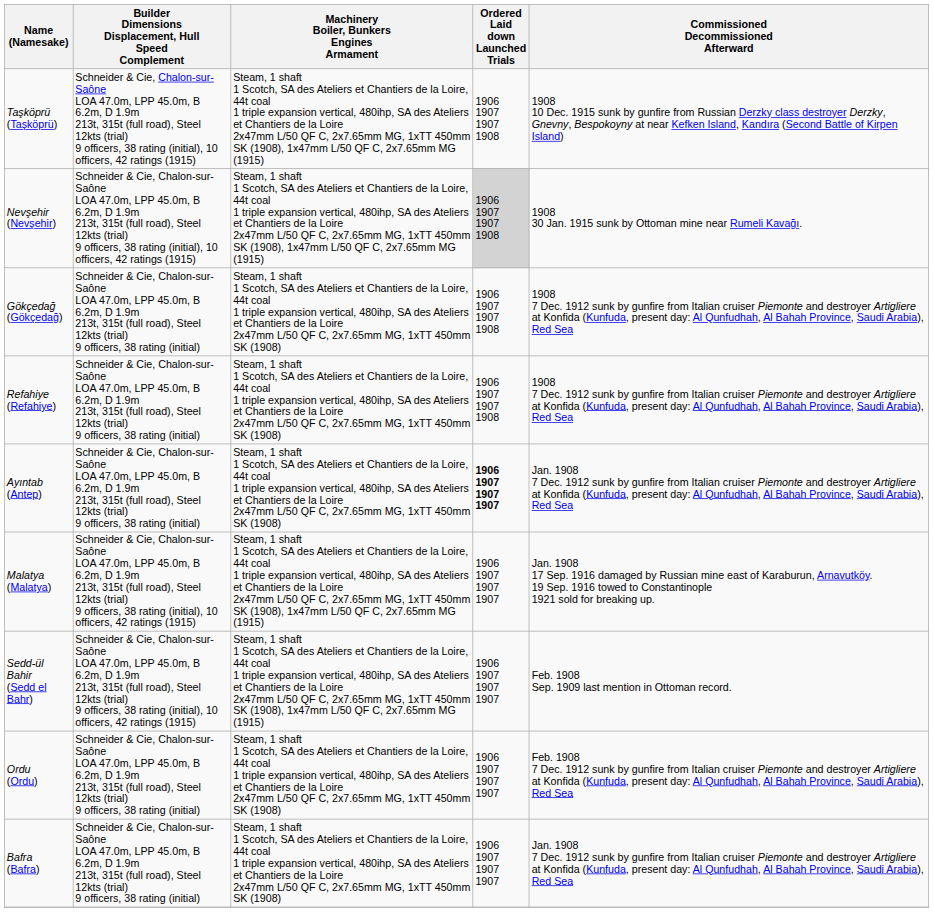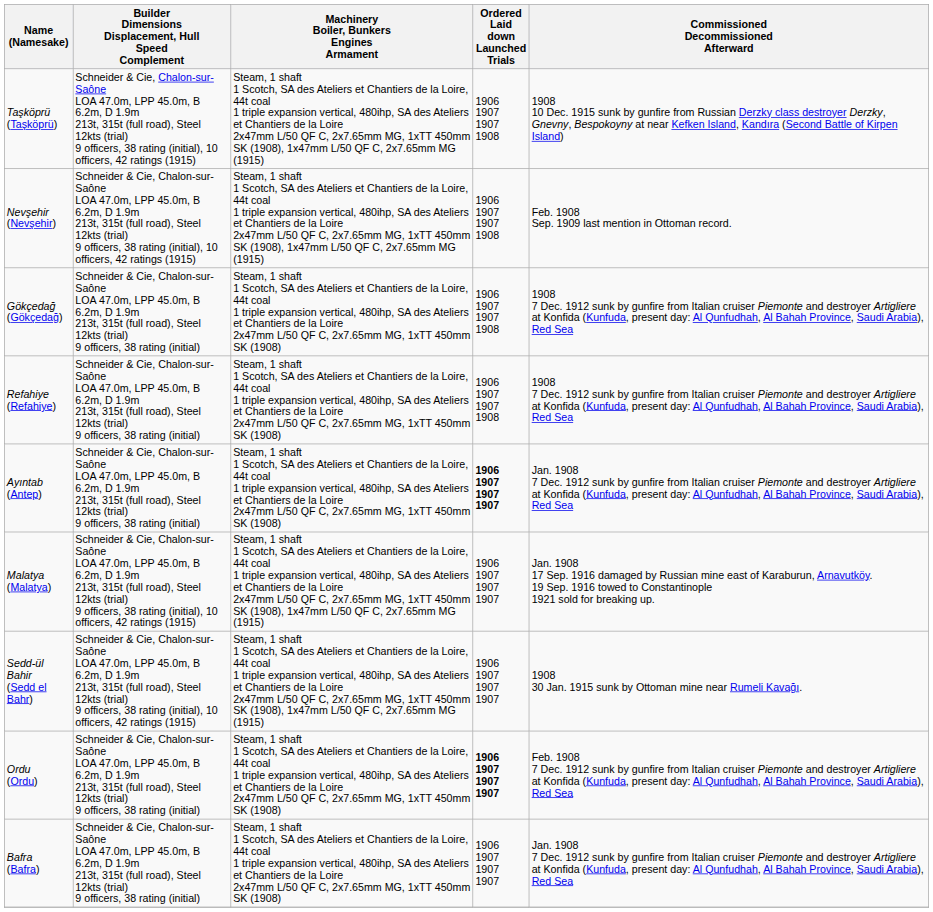Nevşehir (Nevşehir) | Ordered Laid down Launched Trials: lightgrey background -> no background
Nevşehir (Nevşehir) | Commissioned Decommissioned Afterward: 1908 30 Jan. 1915 sunk by Ottoman mine near Rumeli Kavağı. -> Feb. 1908 Sep. 1909 last mention in Ottoman record.
Sedd-ül Bahir (Sedd el Bahr) | Commissioned Decommissioned Afterward: Feb. 1908 Sep. 1909 last mention in Ottoman record. -> 1908 30 Jan. 1915 sunk by Ottoman mine near Rumeli Kavağı.
Ordu (Ordu) | Ordered Laid down Launched Trials: normal -> bold
